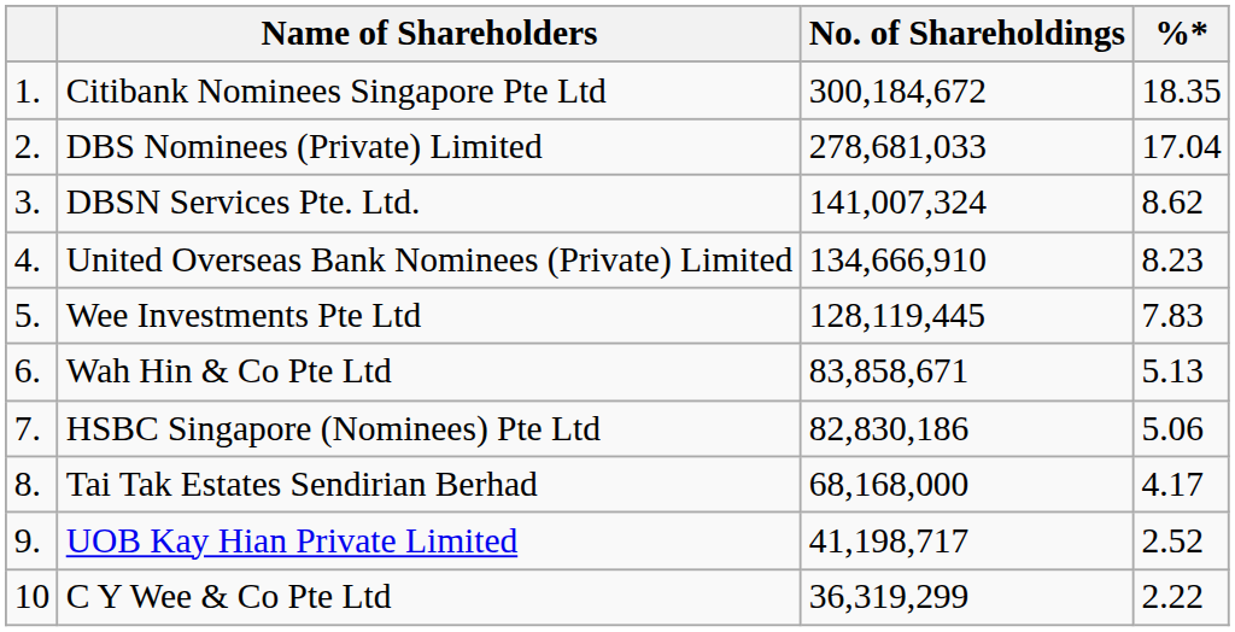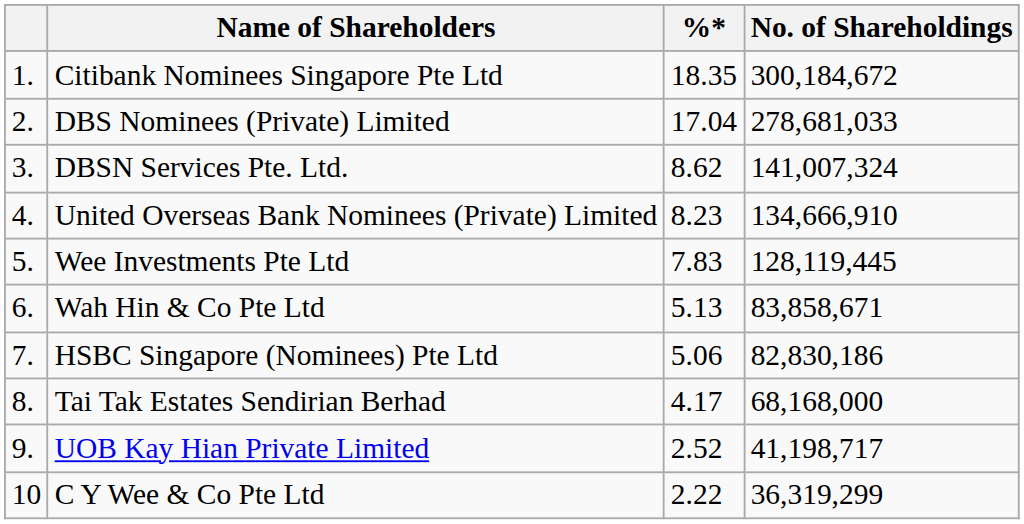columns swapped: No. of Shareholdings <-> %*
